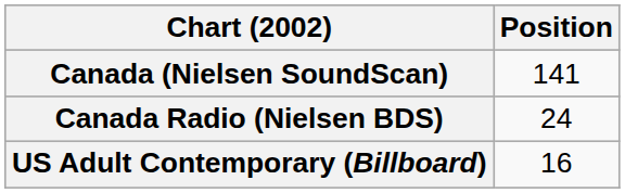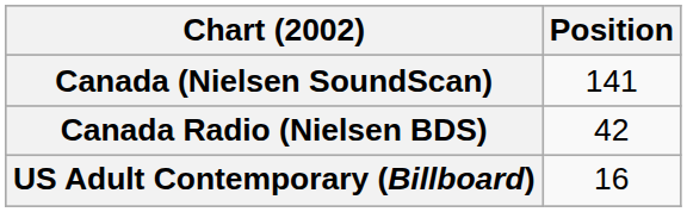Canada Radio (Nielsen BDS) | Position: 24 -> 42
